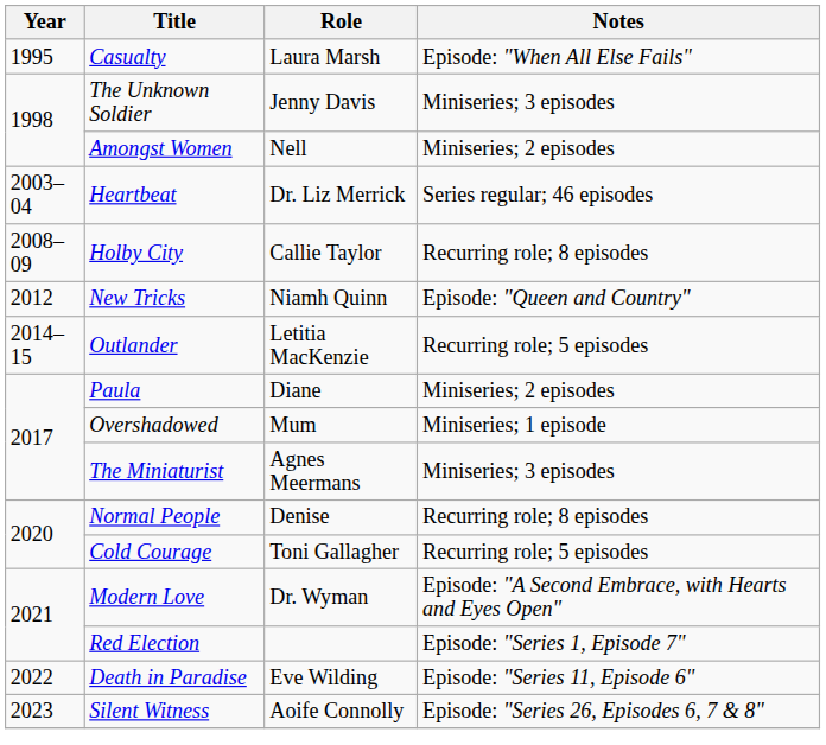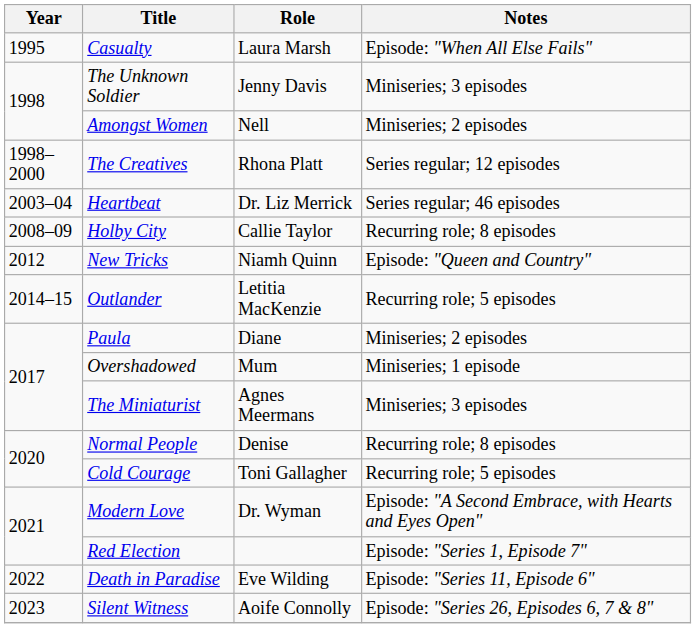+ row: 1998–2000 | The Creatives | Rhona Platt | Series regular; 12 episodes
